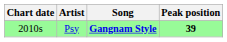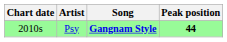Psy | Peak position: 39 -> 44
